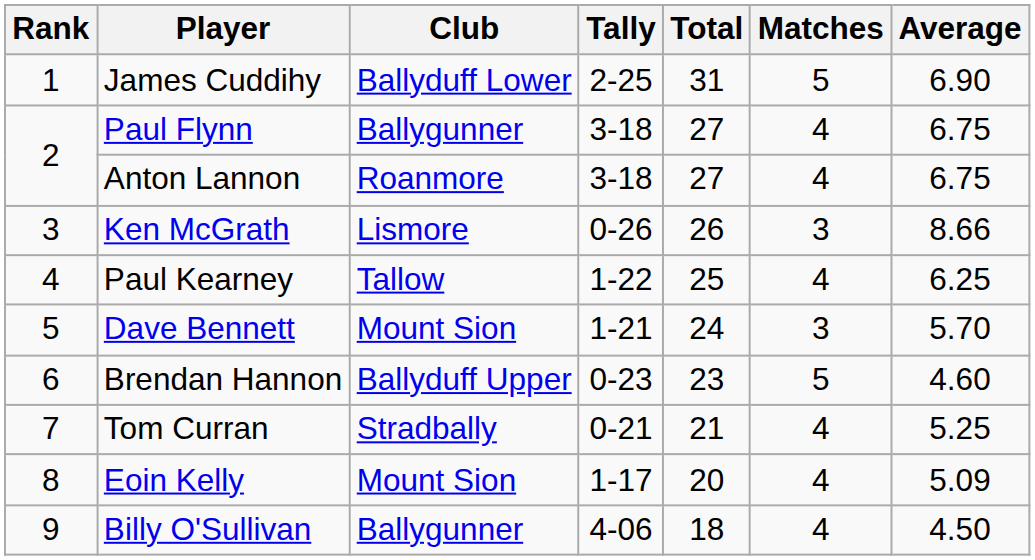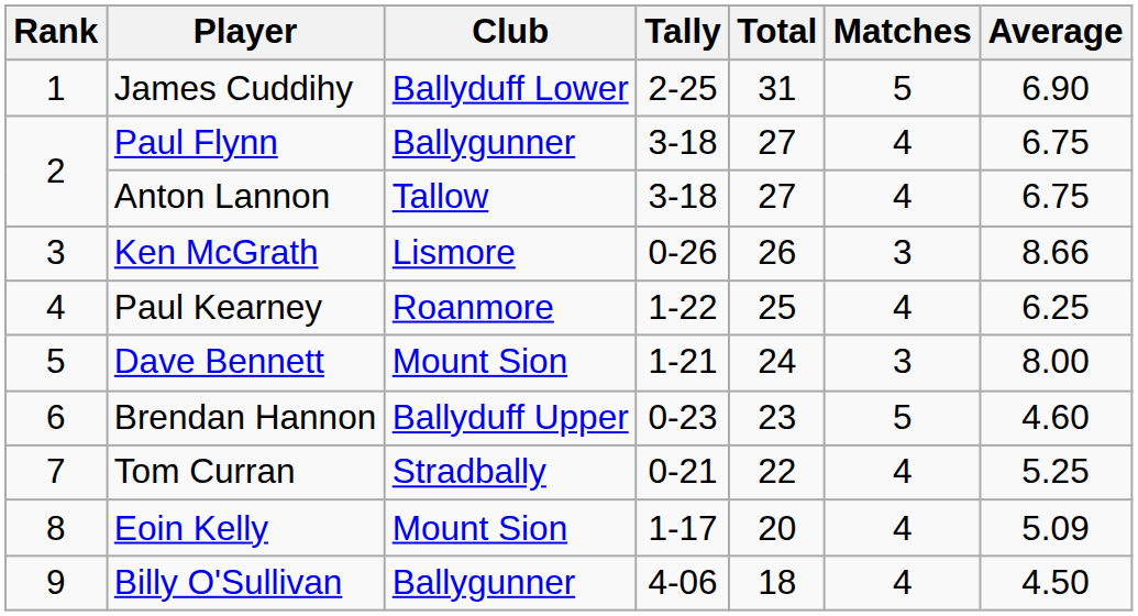Anton Lannon | Club: Roanmore -> Tallow
Paul Kearney | Club: Tallow -> Roanmore
Dave Bennett | Average: 5.70 -> 8.00
Tom Curran | Total: 21 -> 22
